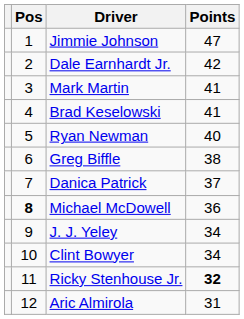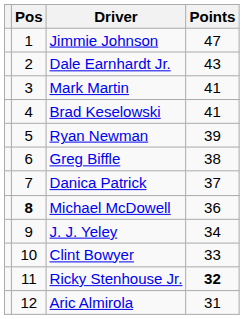Dale Earnhardt Jr. | Points: 42 -> 43
Ryan Newman | Points: 40 -> 39
Clint Bowyer | Points: 34 -> 33
